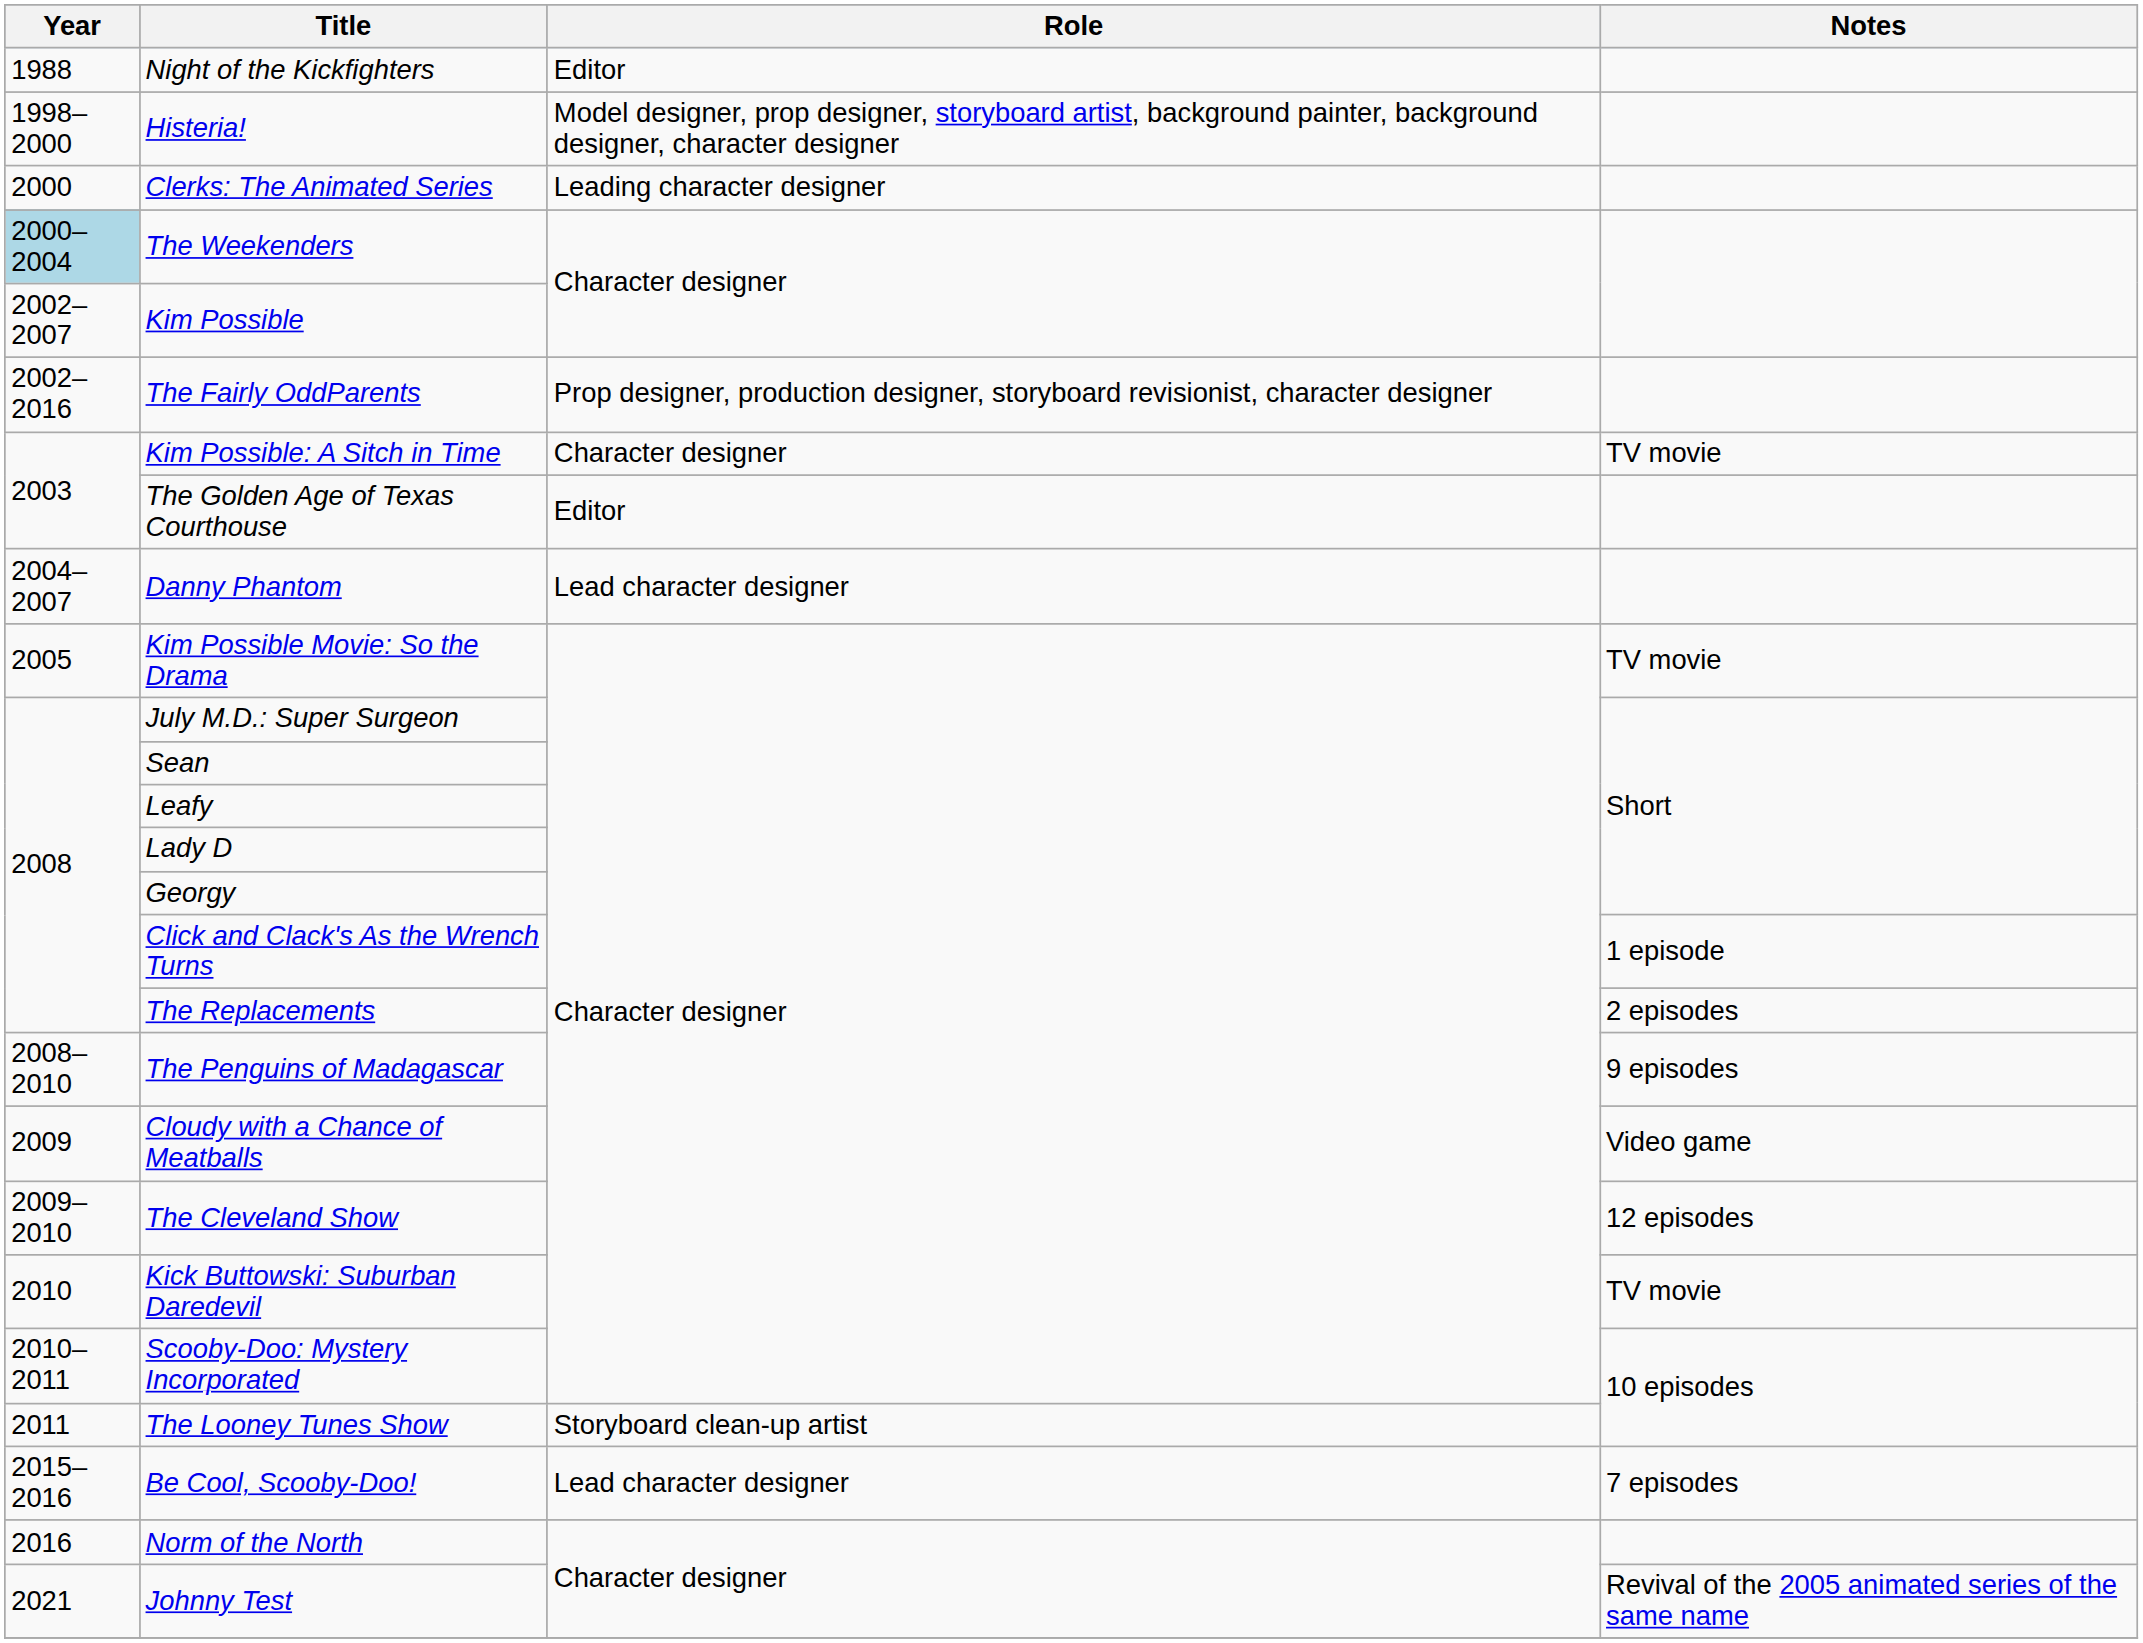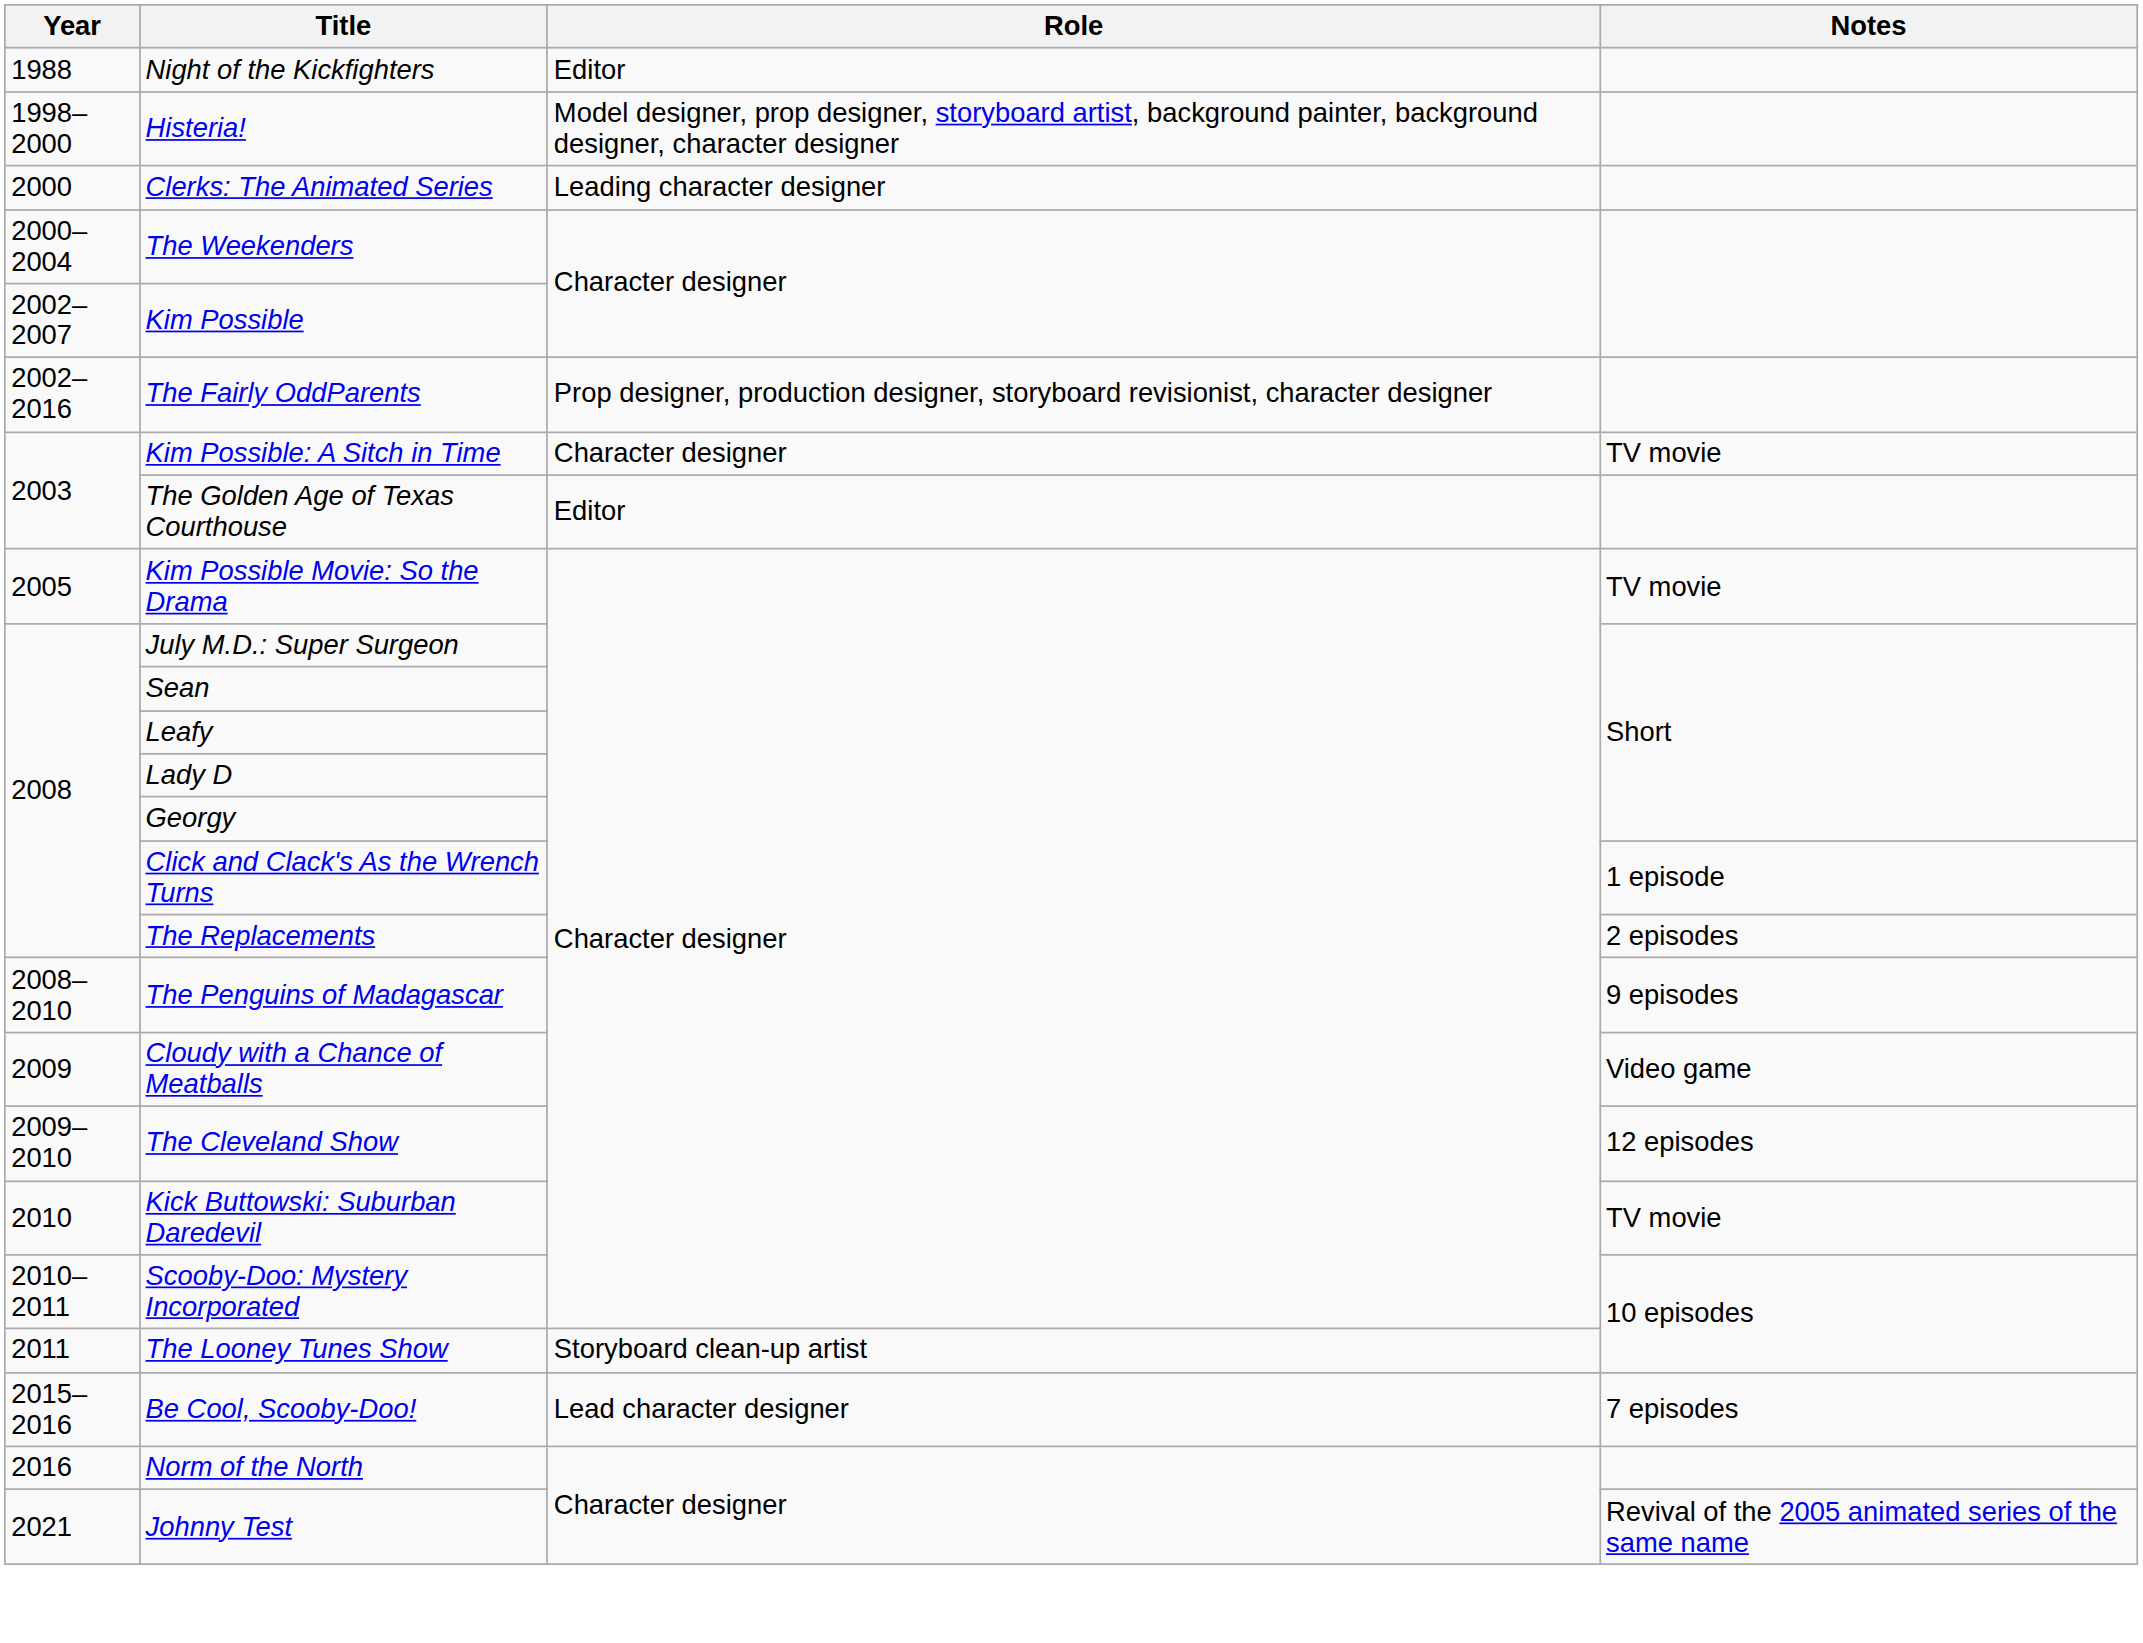The Weekenders | Year: lightblue background -> no background
- row: 2004–2007 | Danny Phantom | Lead character designer
